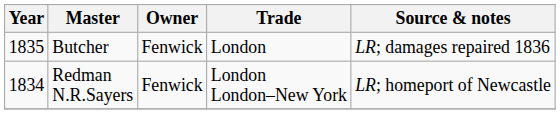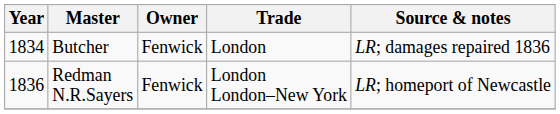Butcher | Year: 1835 -> 1834
Redman N.R.Sayers | Year: 1834 -> 1836
